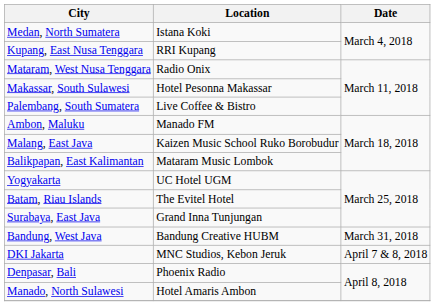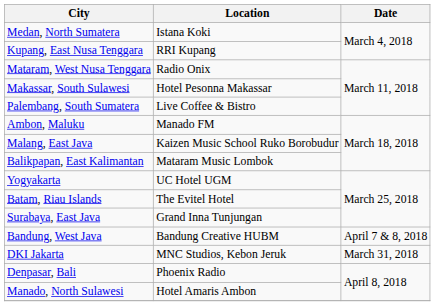Bandung, West Java | Date: March 31, 2018 -> April 7 & 8, 2018
DKI Jakarta | Date: April 7 & 8, 2018 -> March 31, 2018
